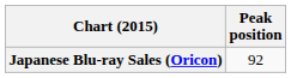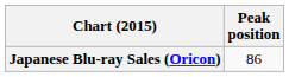Japanese Blu-ray Sales (Oricon) | Peak position: 92 -> 86
